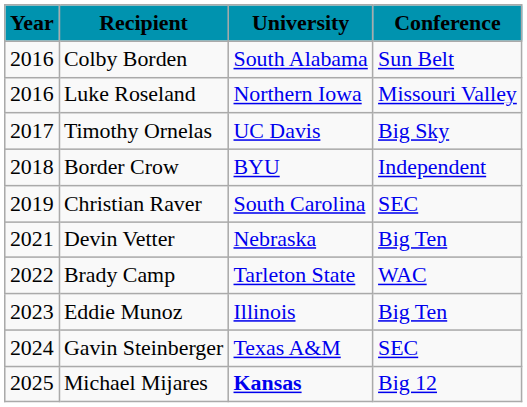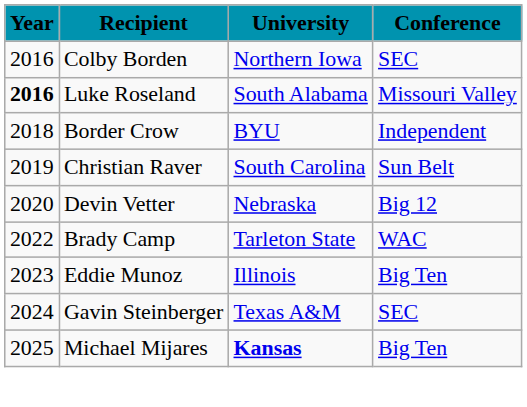Colby Borden | University: South Alabama -> Northern Iowa
Colby Borden | Conference: Sun Belt -> SEC
Luke Roseland | Year: normal -> bold
Luke Roseland | University: Northern Iowa -> South Alabama
- row: 2017 | Timothy Ornelas | UC Davis | Big Sky
Christian Raver | Conference: SEC -> Sun Belt
Devin Vetter | Year: 2021 -> 2020
Devin Vetter | Conference: Big Ten -> Big 12
Michael Mijares | Conference: Big 12 -> Big Ten
